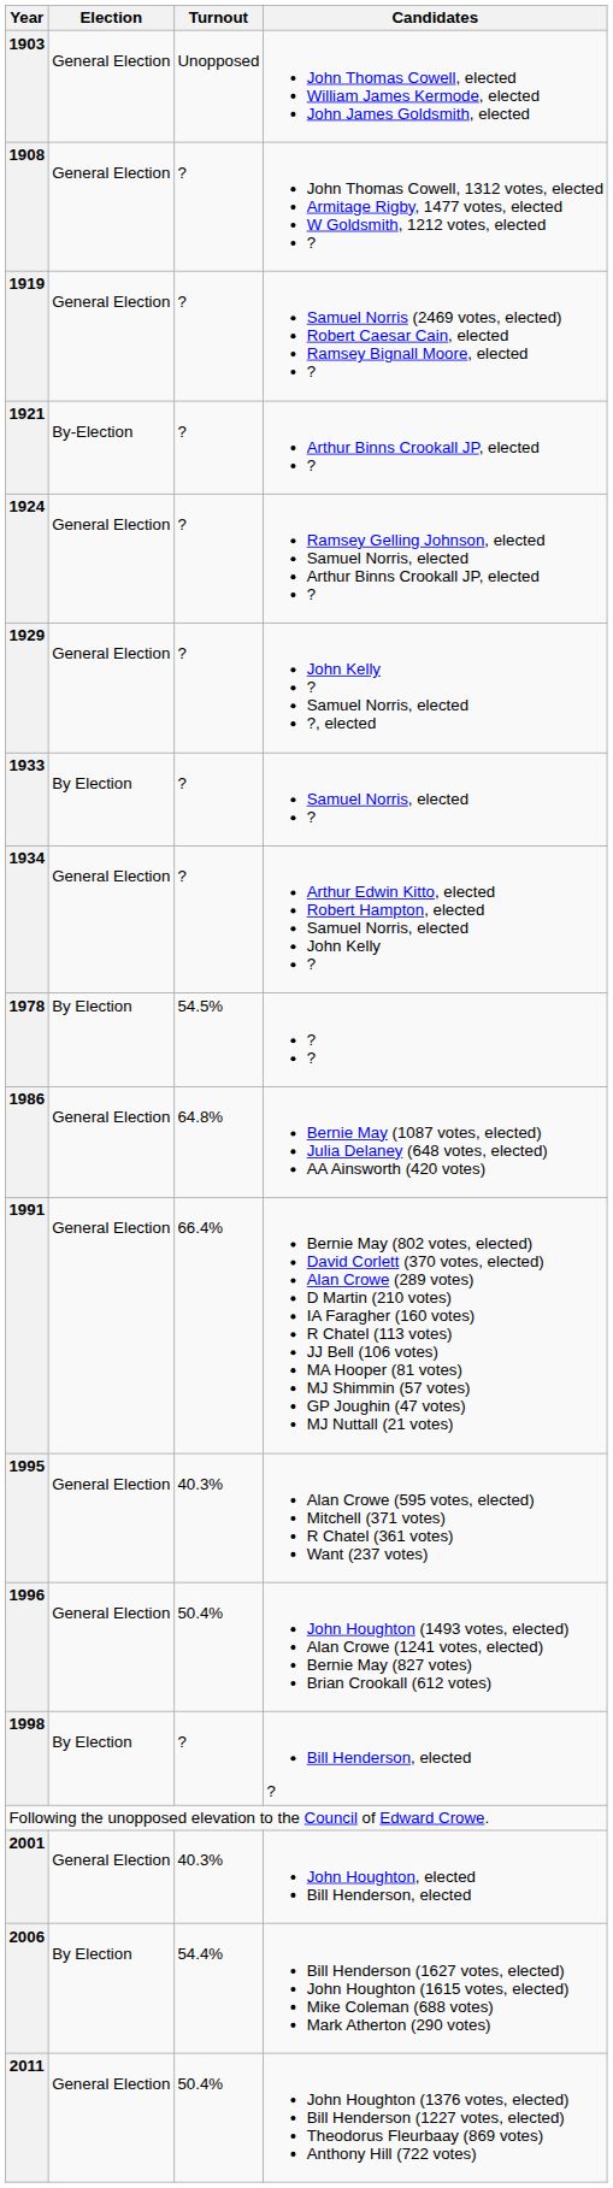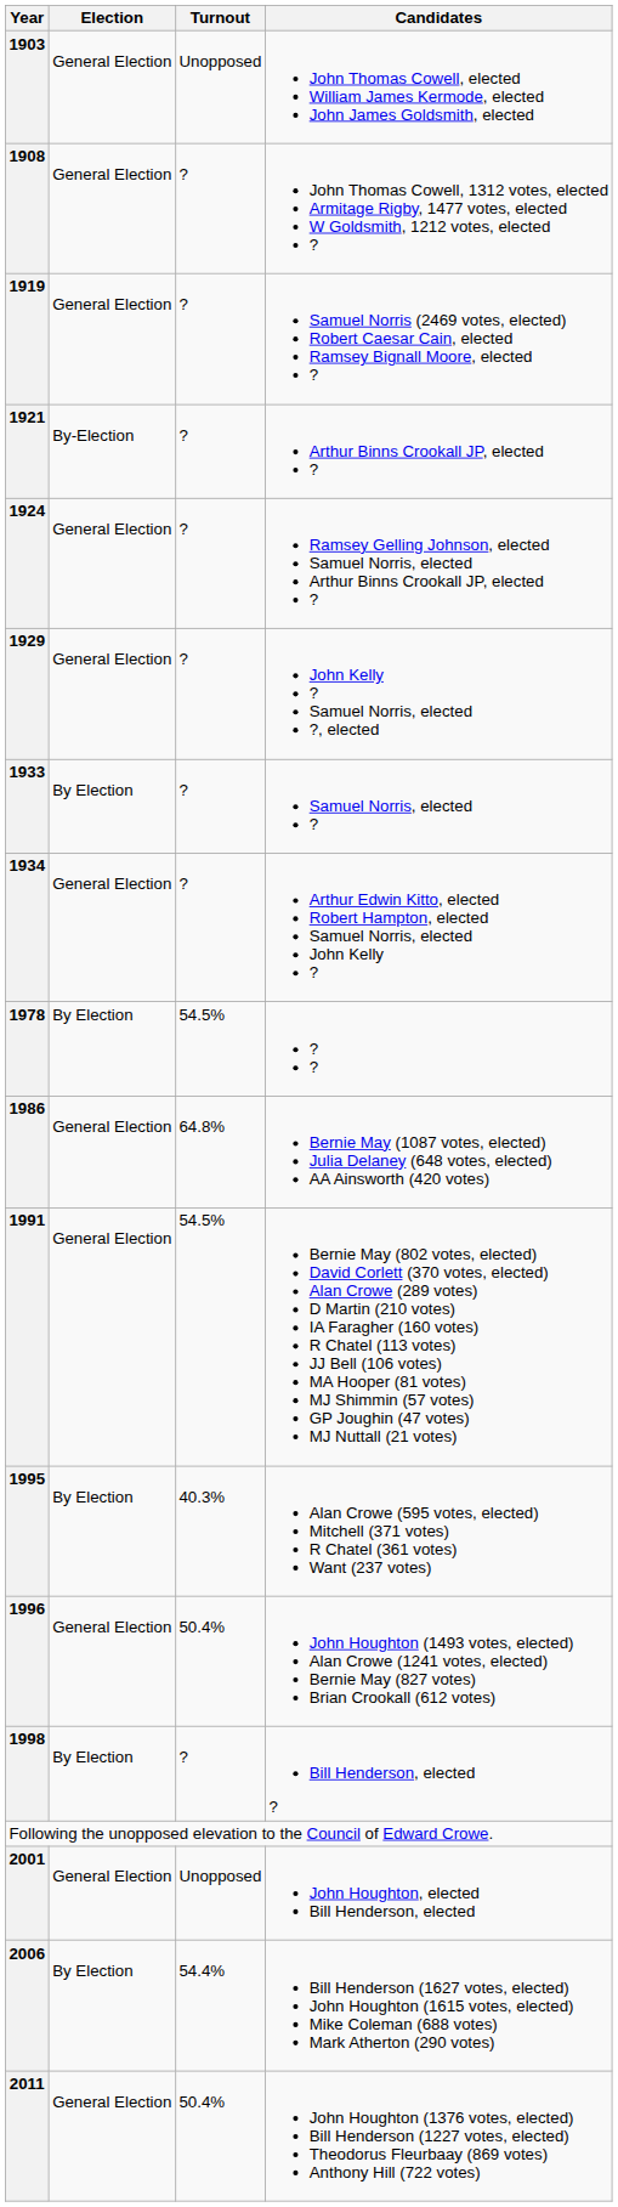1991 | Turnout: 66.4% -> 54.5%
1995 | Election: General Election -> By Election
2001 | Turnout: 40.3% -> Unopposed
